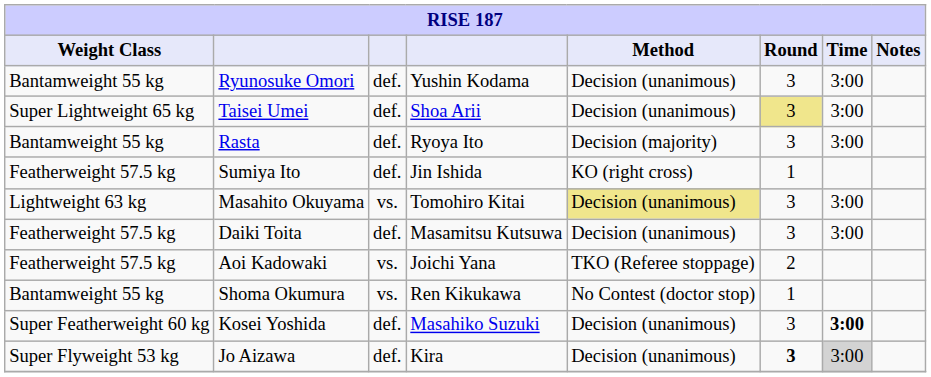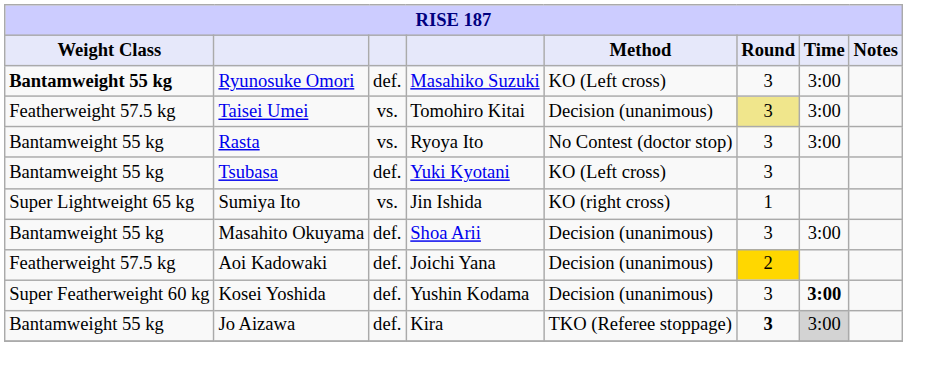Ryunosuke Omori | Weight Class: normal -> bold
Ryunosuke Omori | column 4: Yushin Kodama -> Masahiko Suzuki
Ryunosuke Omori | Method: Decision (unanimous) -> KO (Left cross)
Taisei Umei | Weight Class: Super Lightweight 65 kg -> Featherweight 57.5 kg
Taisei Umei | column 3: def. -> vs.
Taisei Umei | column 4: Shoa Arii -> Tomohiro Kitai
Rasta | column 3: def. -> vs.
Rasta | Method: Decision (majority) -> No Contest (doctor stop)
+ row: Bantamweight 55 kg | Tsubasa | def. | Yuki Kyotani | KO (Left cross) | 3
Sumiya Ito | Weight Class: Featherweight 57.5 kg -> Super Lightweight 65 kg
Sumiya Ito | column 3: def. -> vs.
Masahito Okuyama | Weight Class: Lightweight 63 kg -> Bantamweight 55 kg
Masahito Okuyama | column 3: vs. -> def.
Masahito Okuyama | column 4: Tomohiro Kitai -> Shoa Arii
Masahito Okuyama | Method: khaki background -> no background
- row: Featherweight 57.5 kg | Daiki Toita | def. | Masamitsu Kutsuwa | Decision (unanimous) | 3 | 3:00
Aoi Kadowaki | column 3: vs. -> def.
Aoi Kadowaki | Method: TKO (Referee stoppage) -> Decision (unanimous)
Aoi Kadowaki | Round: no background -> gold background
- row: Bantamweight 55 kg | Shoma Okumura | vs. | Ren Kikukawa | No Contest (doctor stop) | 1
Kosei Yoshida | column 4: Masahiko Suzuki -> Yushin Kodama
Jo Aizawa | Weight Class: Super Flyweight 53 kg -> Bantamweight 55 kg
Jo Aizawa | Method: Decision (unanimous) -> TKO (Referee stoppage)
